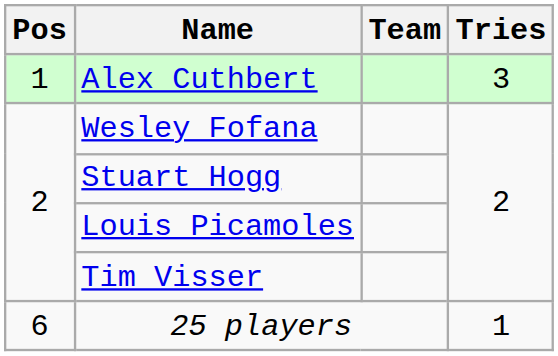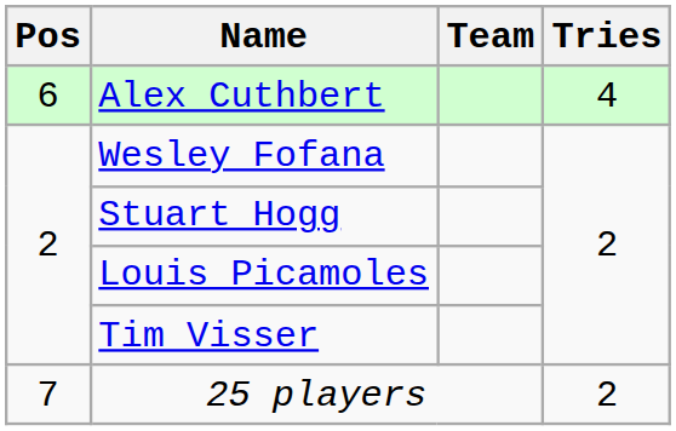Alex Cuthbert | Pos: 1 -> 6
Alex Cuthbert | Tries: 3 -> 4
25 players | Pos: 6 -> 7
25 players | Tries: 1 -> 2
